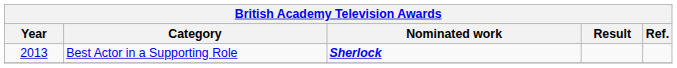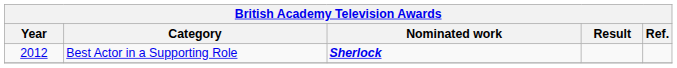Best Actor in a Supporting Role | Year: 2013 -> 2012
